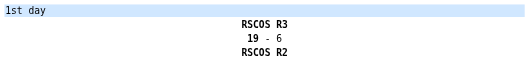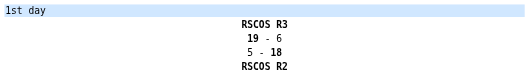+ row: 5 - 18
